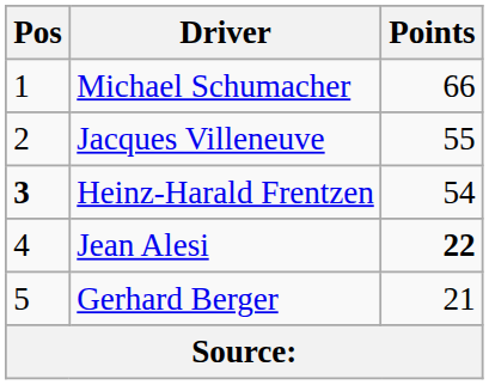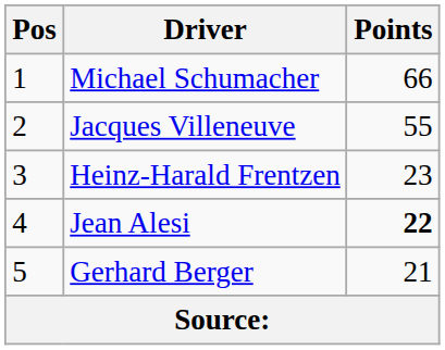Heinz-Harald Frentzen | Pos: bold -> normal
Heinz-Harald Frentzen | Points: 54 -> 23
